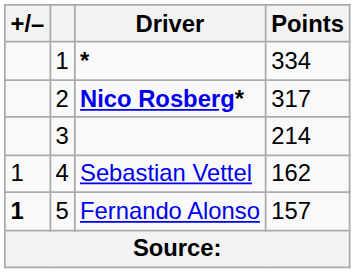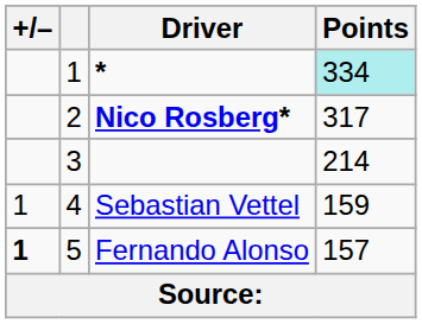* | Points: no background -> paleturquoise background
Sebastian Vettel | Points: 162 -> 159
